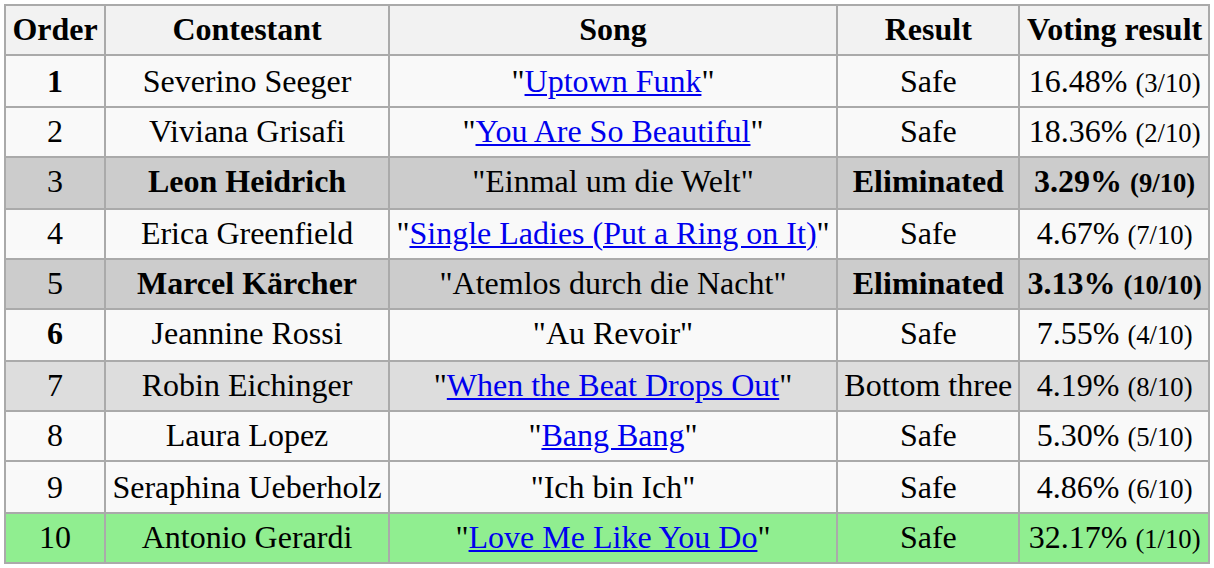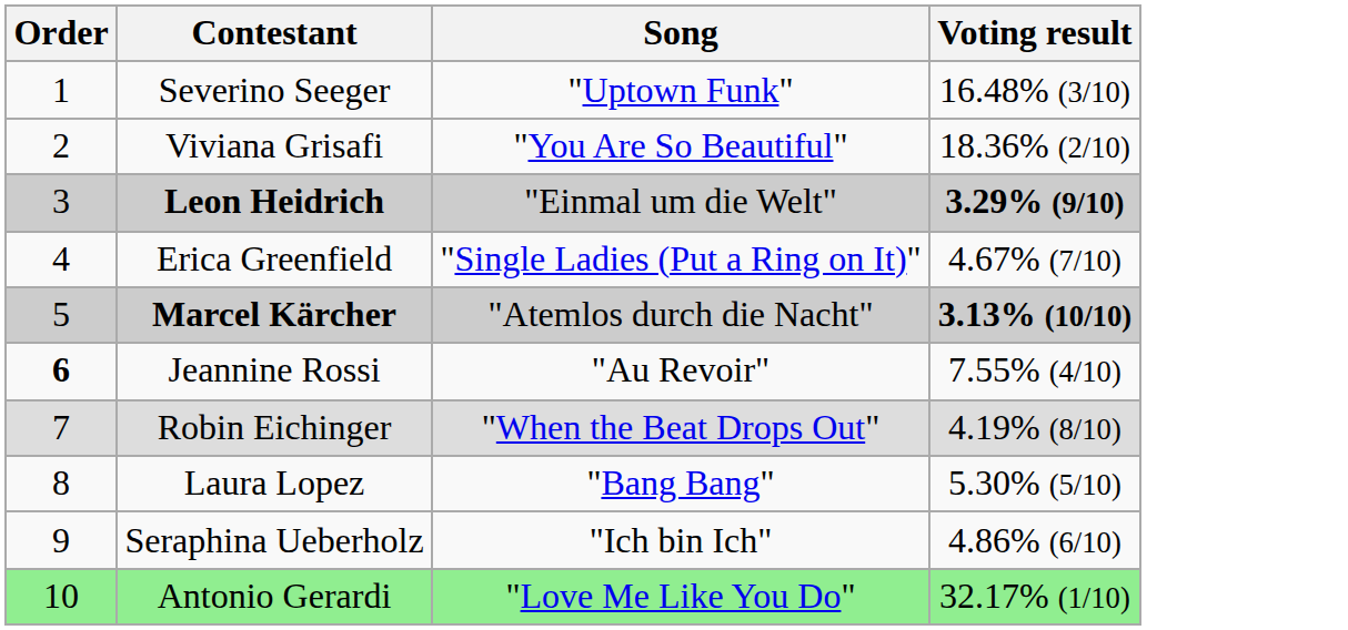- column: Result | Safe | Safe | Eliminated | Safe | Eliminated | Safe | Bottom three | Safe | Safe | Safe
Severino Seeger | Order: bold -> normal
